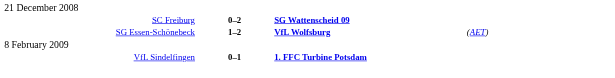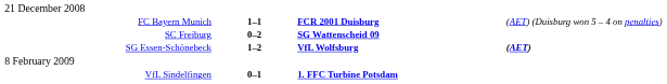+ row: FC Bayern Munich | 1–1 | FCR 2001 Duisburg | (AET) (Duisburg won 5 – 4 on penalties)
SG Essen-Schönebeck | column 4: normal -> bold
